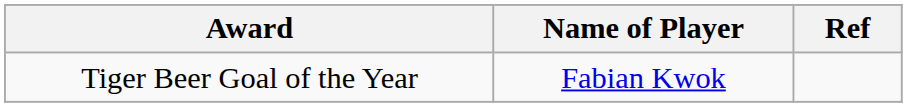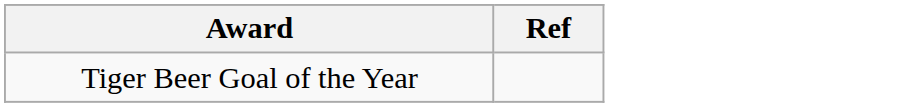- column: Name of Player | Fabian Kwok
